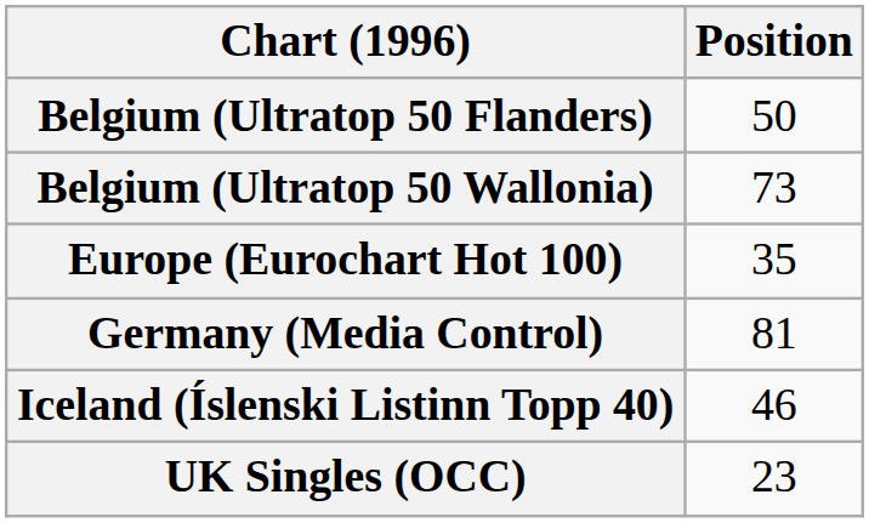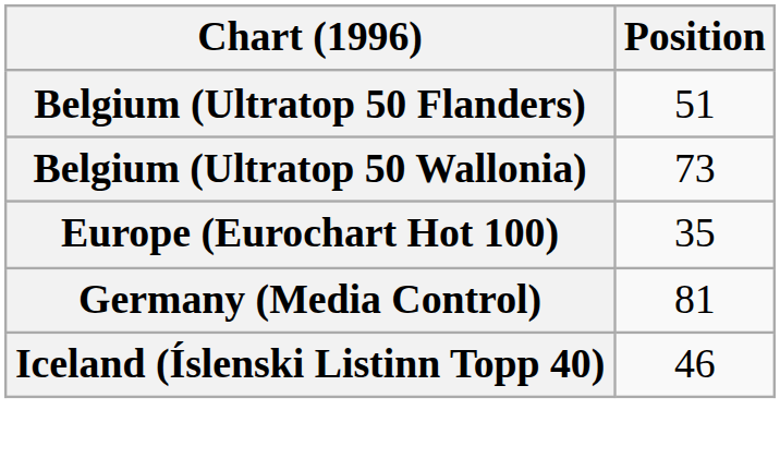Belgium (Ultratop 50 Flanders) | Position: 50 -> 51
- row: UK Singles (OCC) | 23
